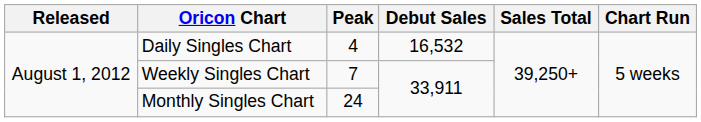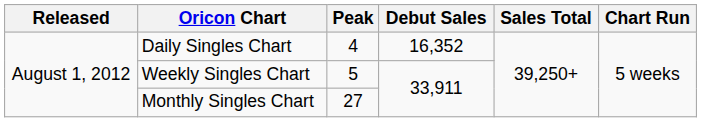Daily Singles Chart | Debut Sales: 16,532 -> 16,352
Weekly Singles Chart | Peak: 7 -> 5
Monthly Singles Chart | Peak: 24 -> 27
